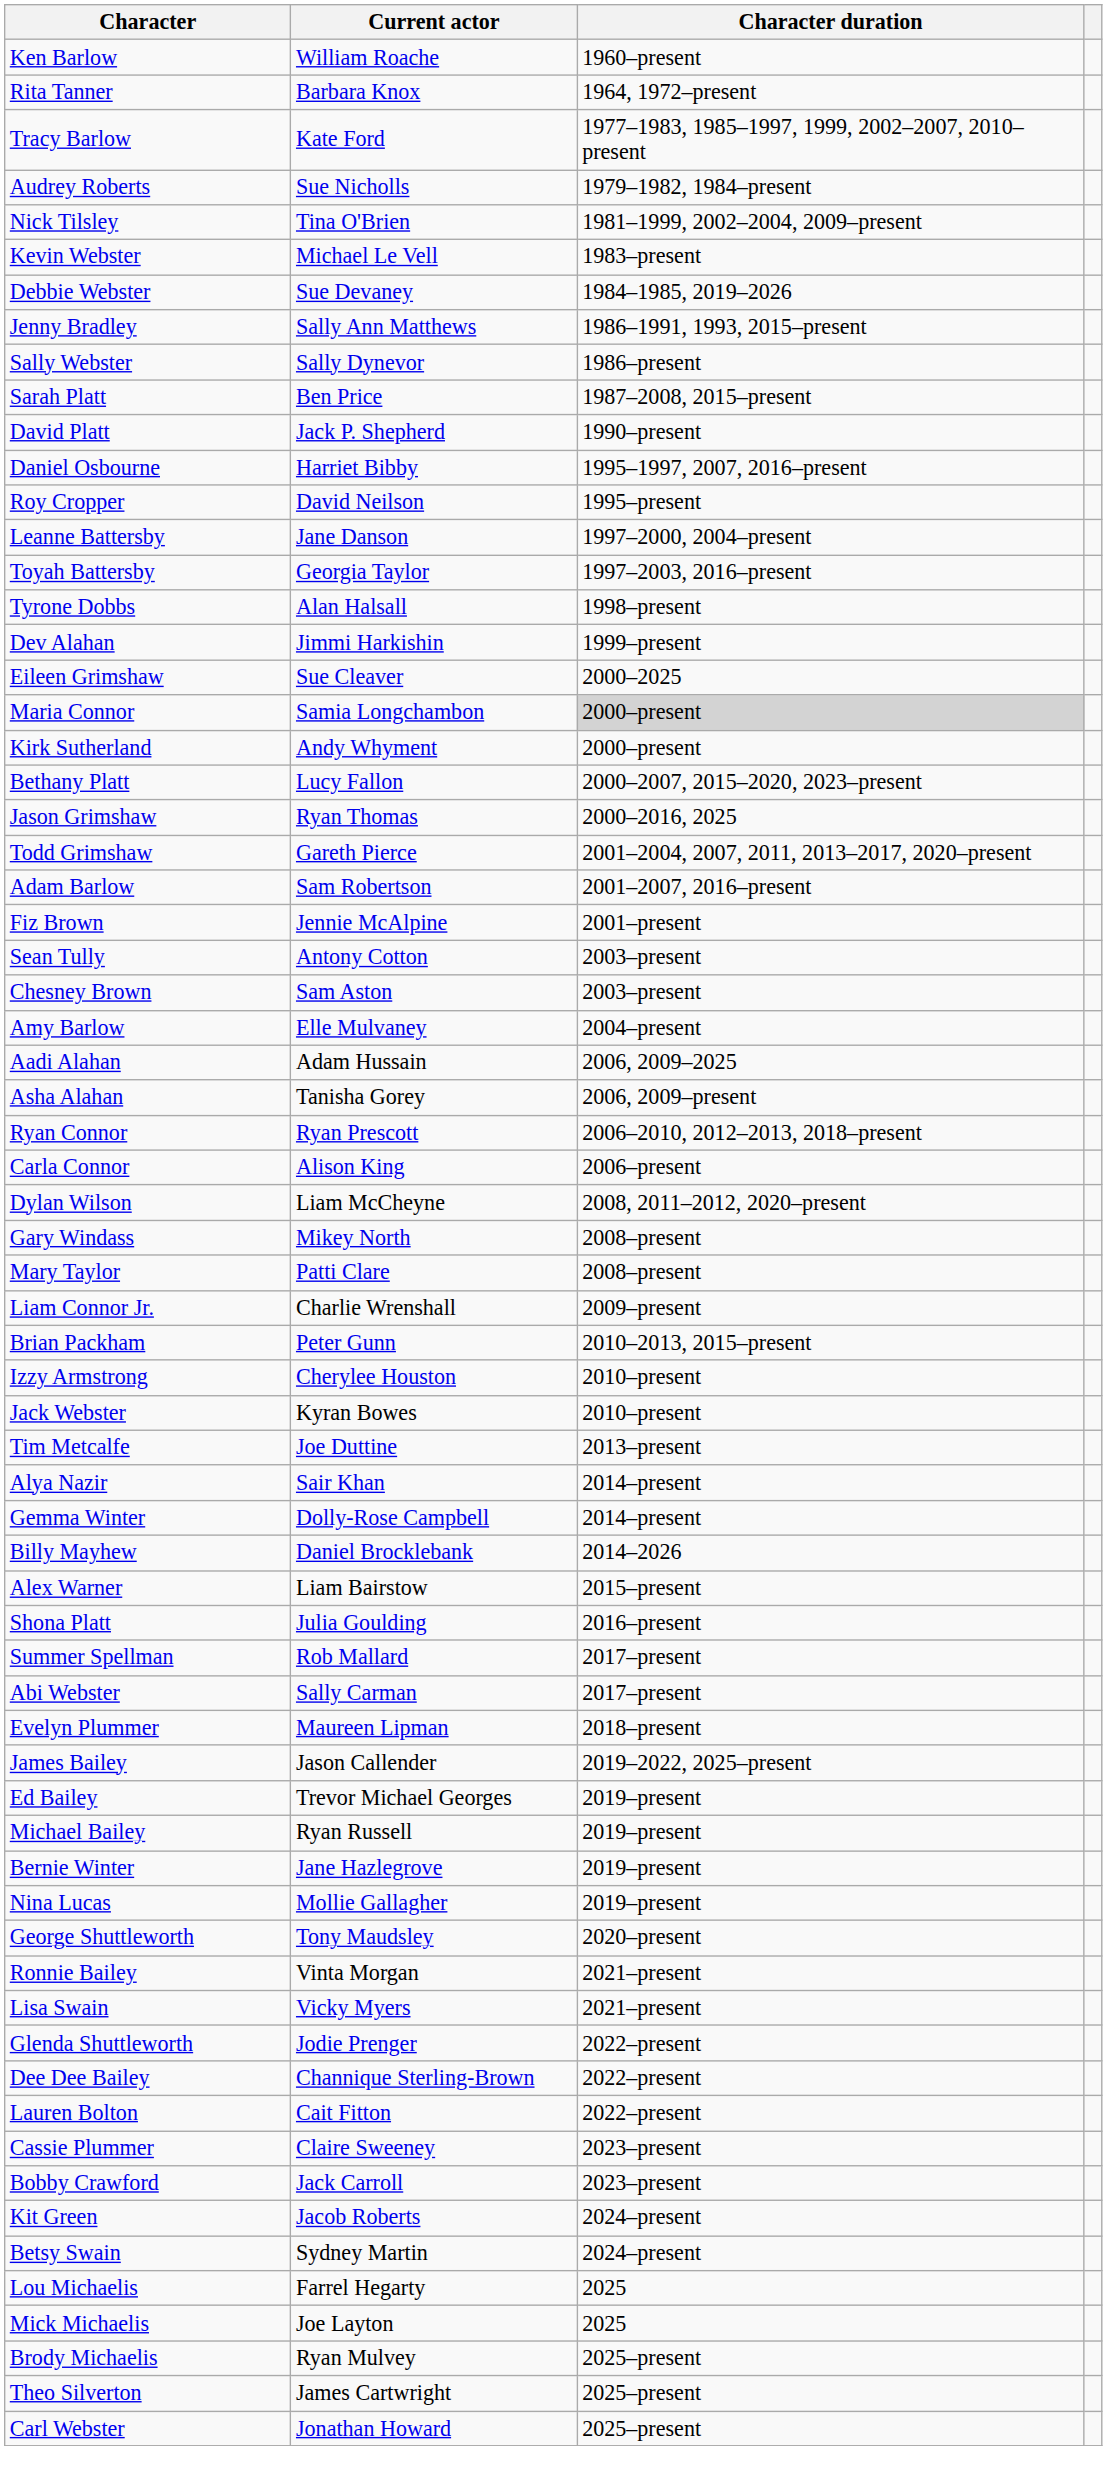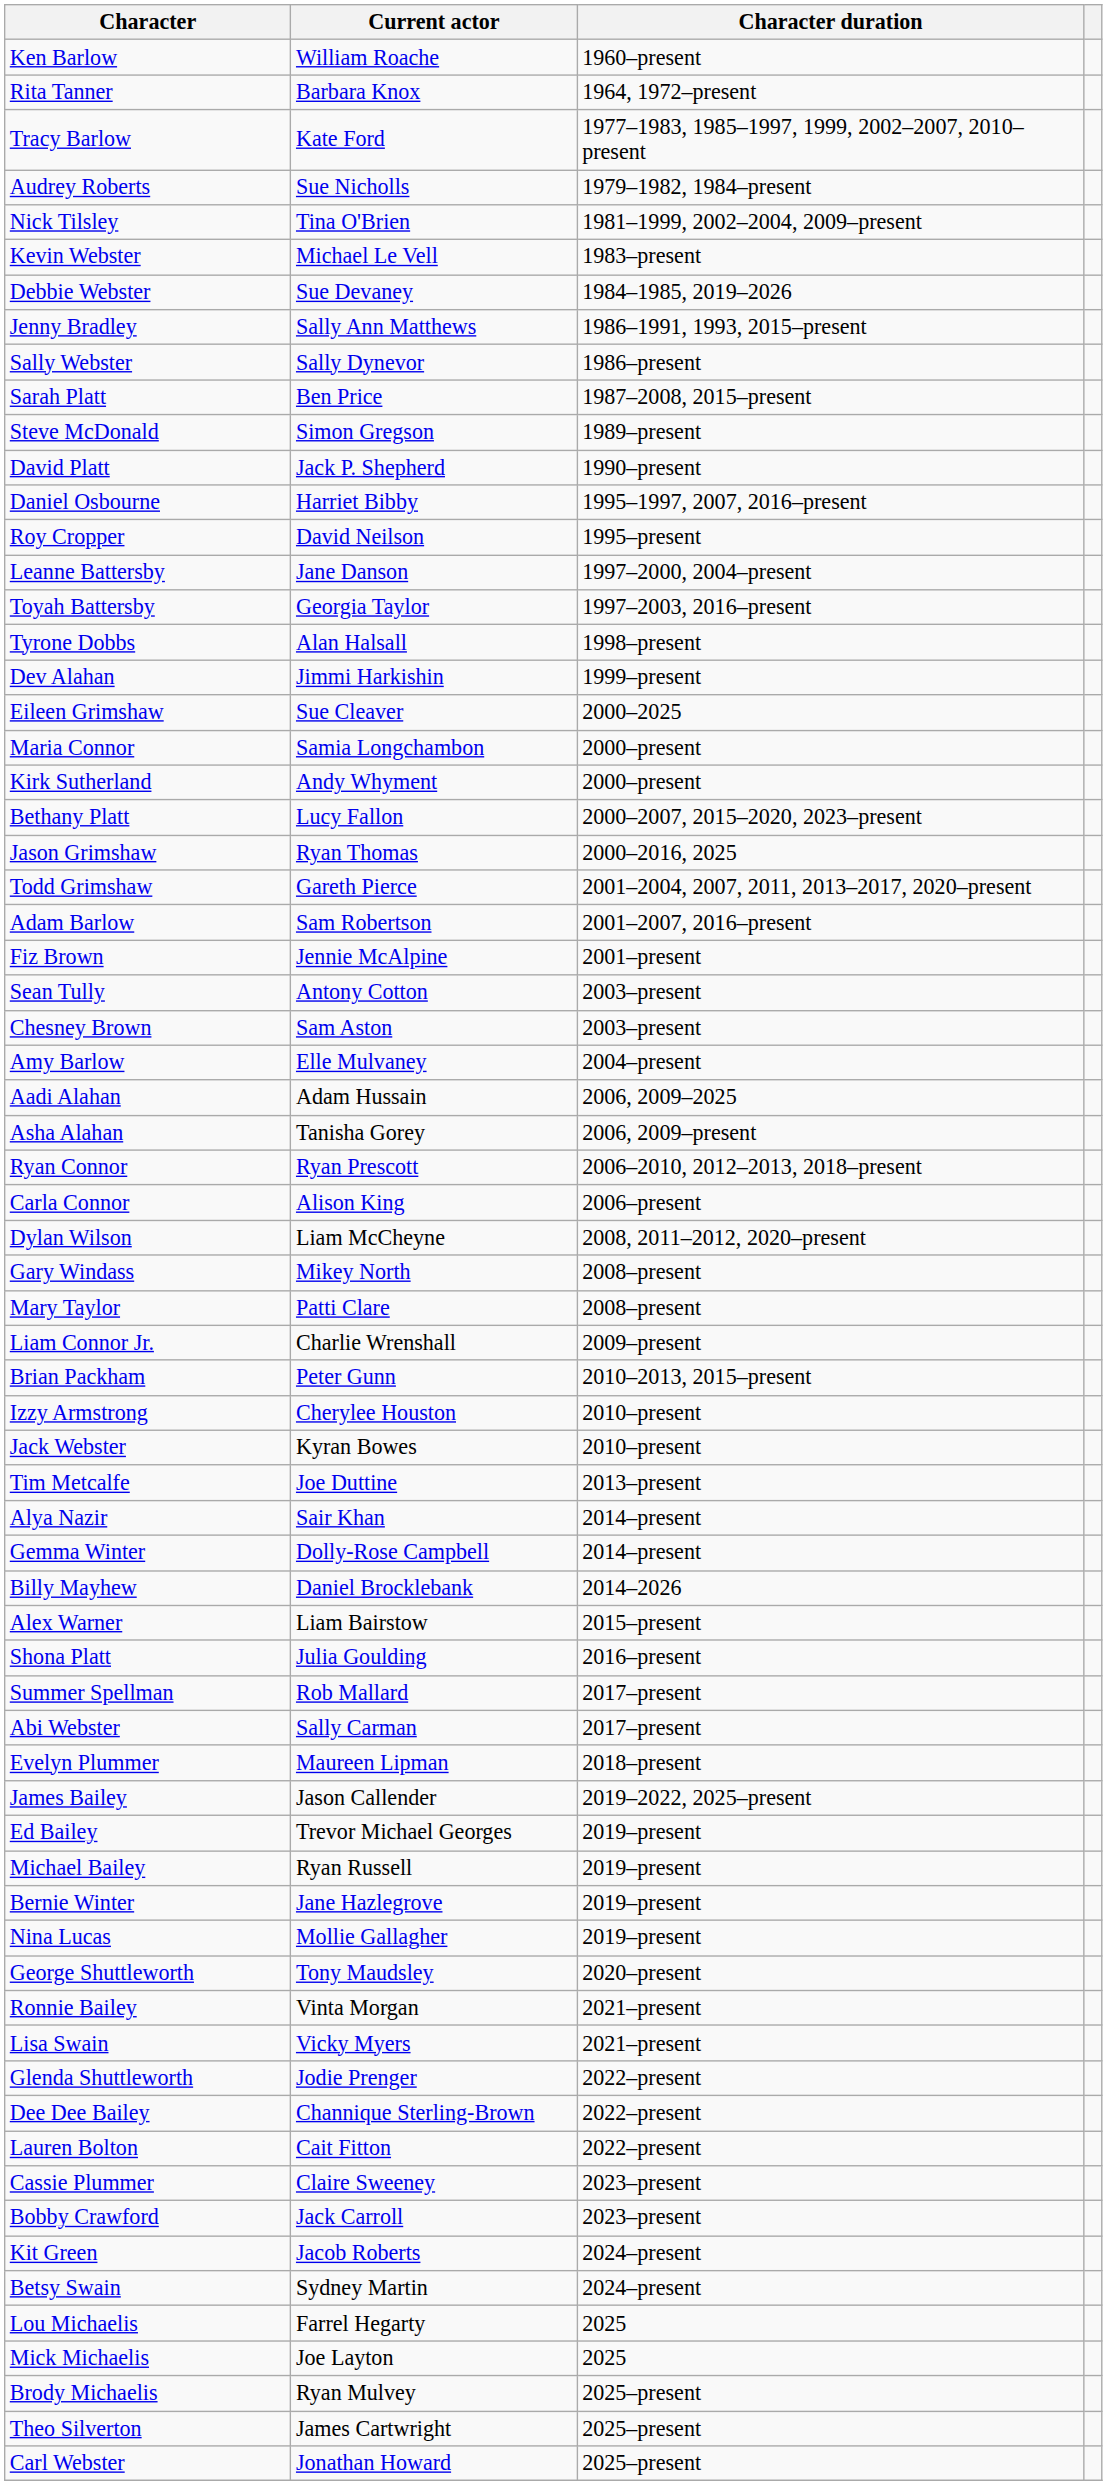+ row: Steve McDonald | Simon Gregson | 1989–present
Maria Connor | Character duration: lightgrey background -> no background
